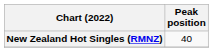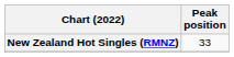New Zealand Hot Singles (RMNZ) | Peak position: 40 -> 33
